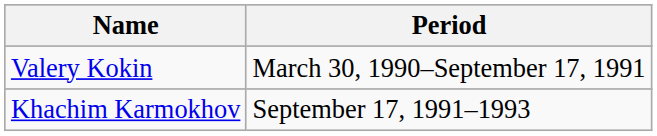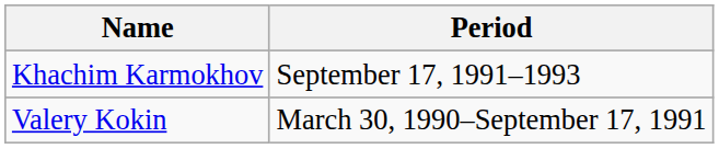rows swapped: Valery Kokin <-> Khachim Karmokhov
